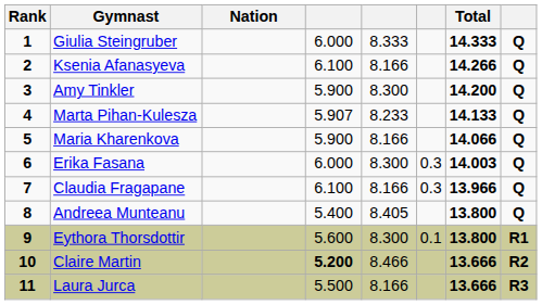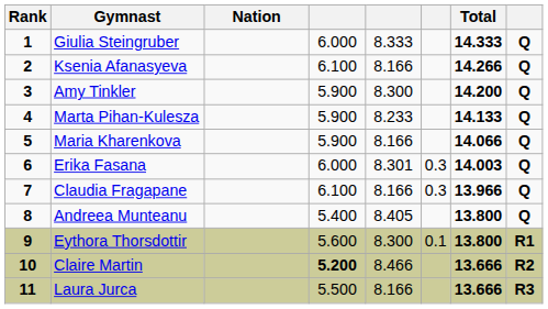Marta Pihan-Kulesza | column 4: 5.907 -> 5.900
Erika Fasana | column 5: 8.300 -> 8.301
